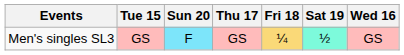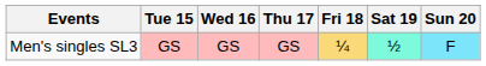columns swapped: Wed 16 <-> Sun 20
